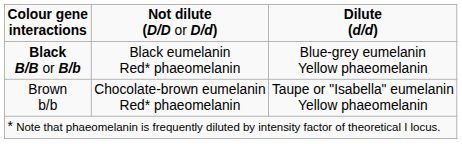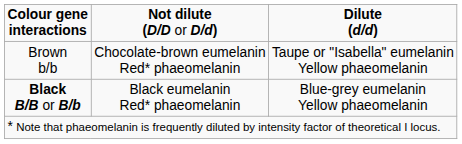rows swapped: Black B/B or B/b <-> Brown b/b
